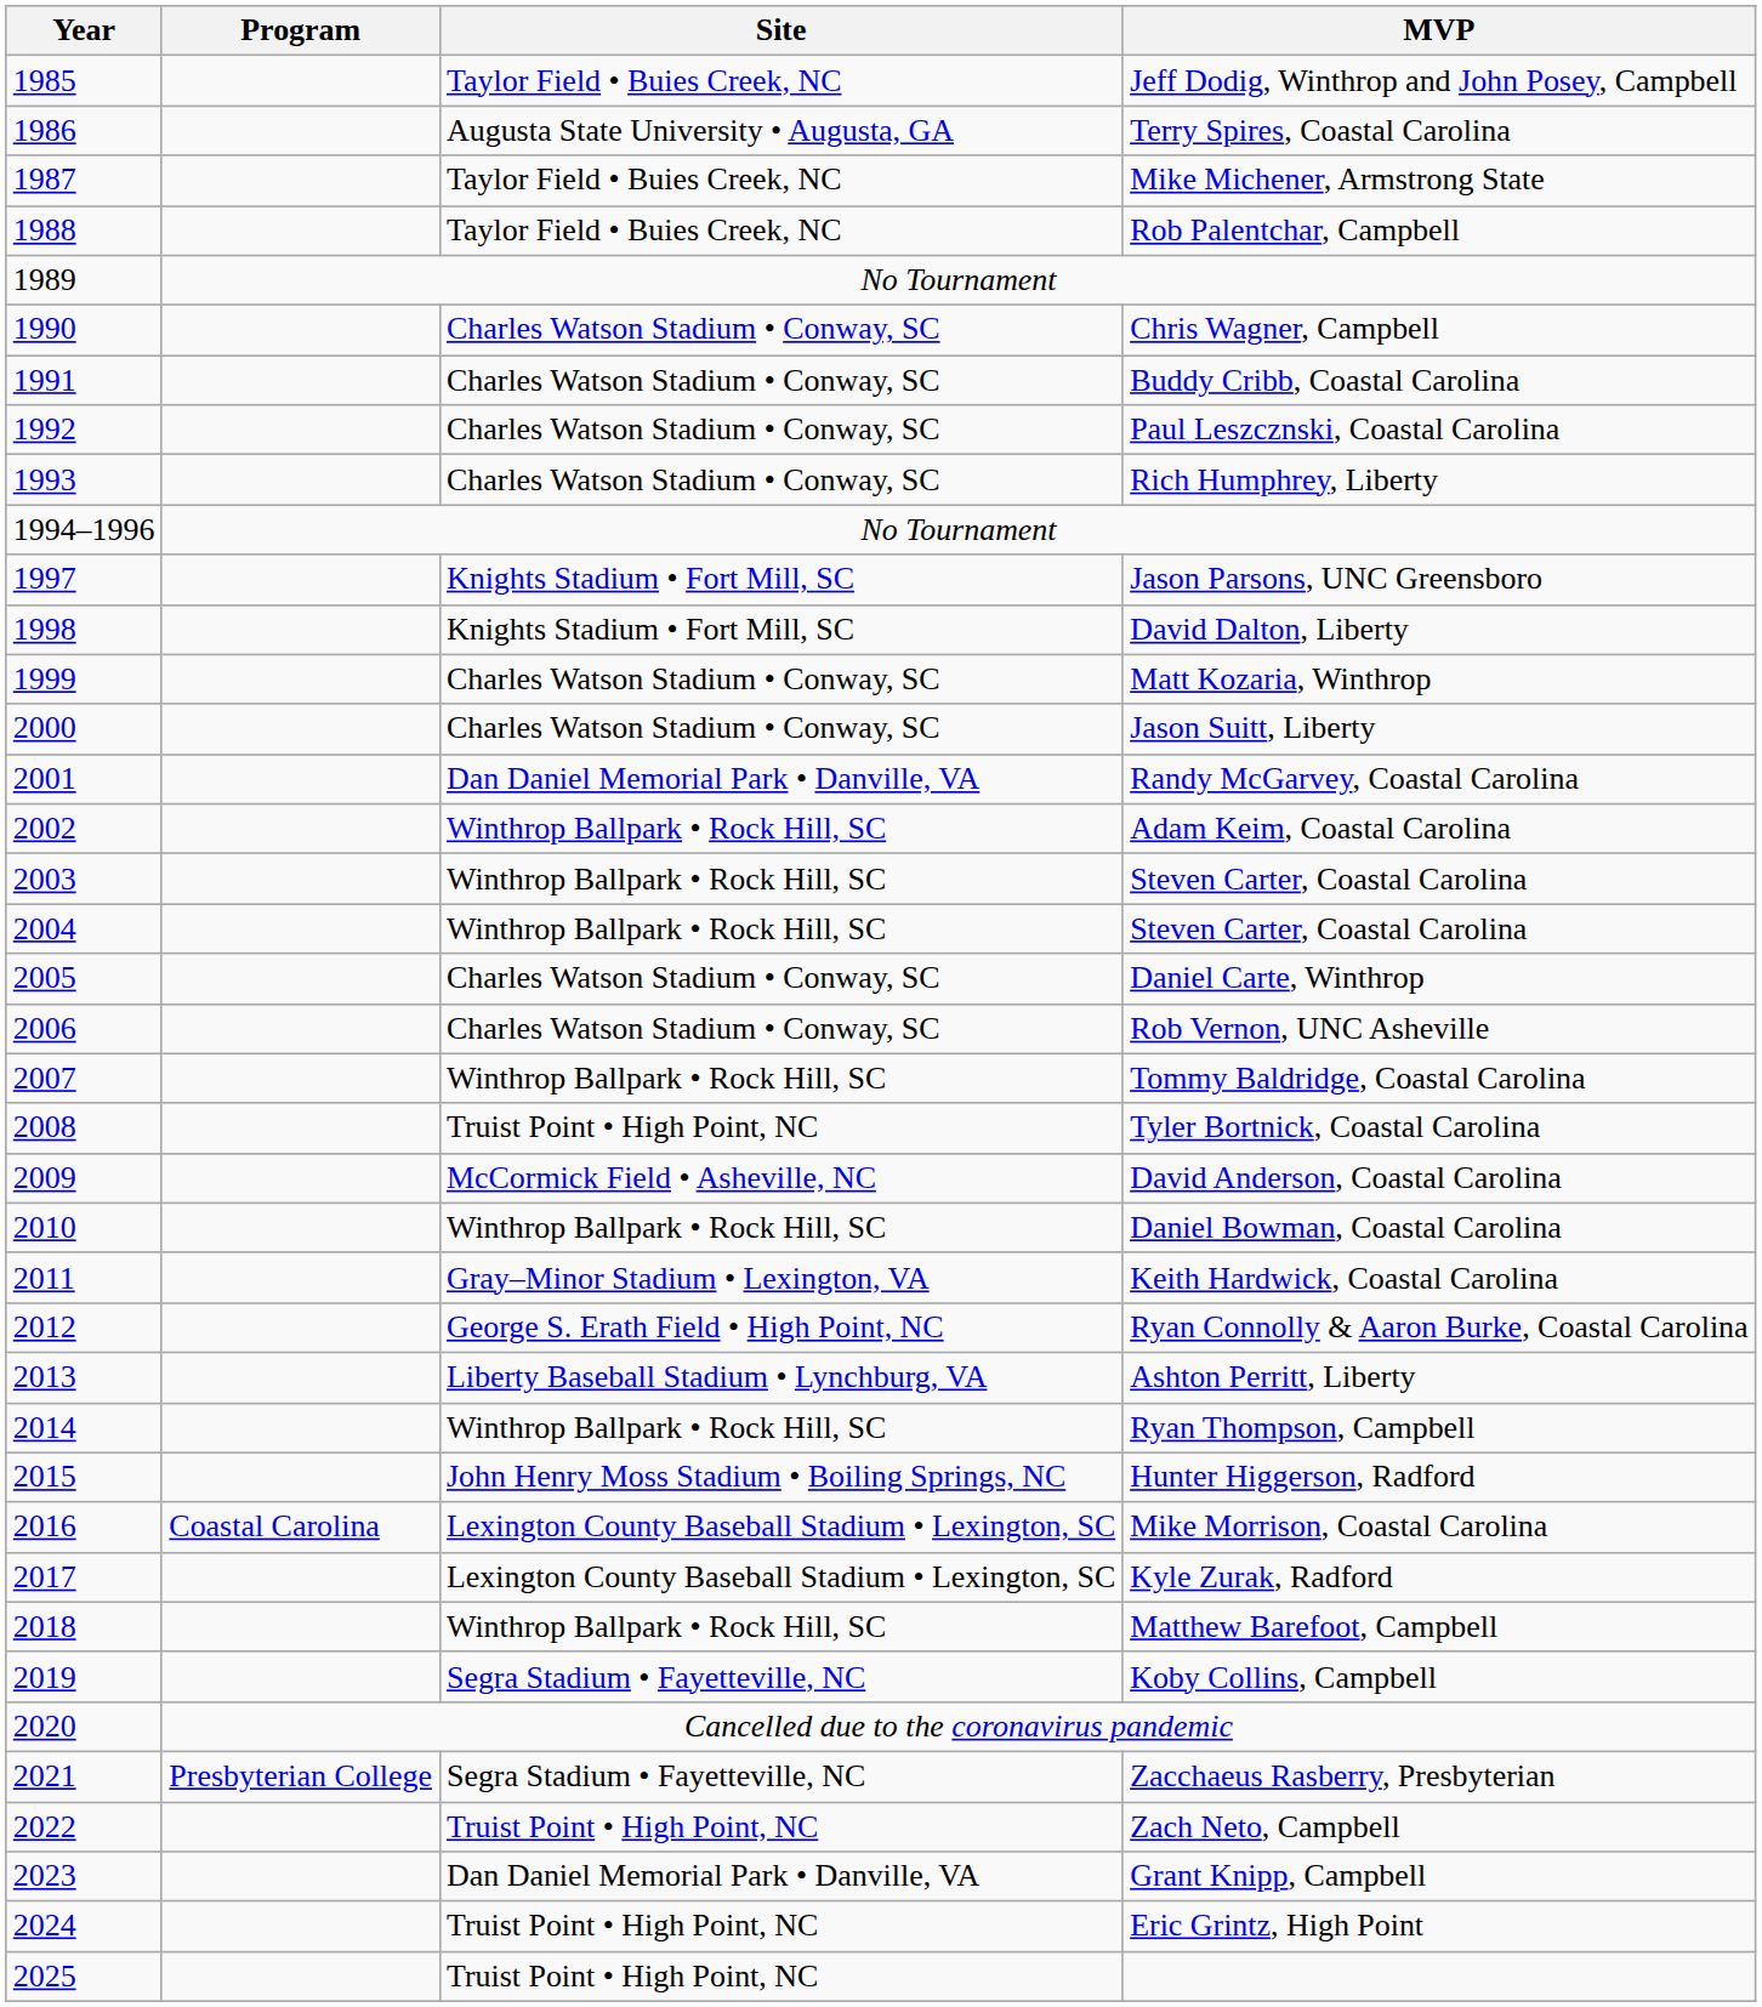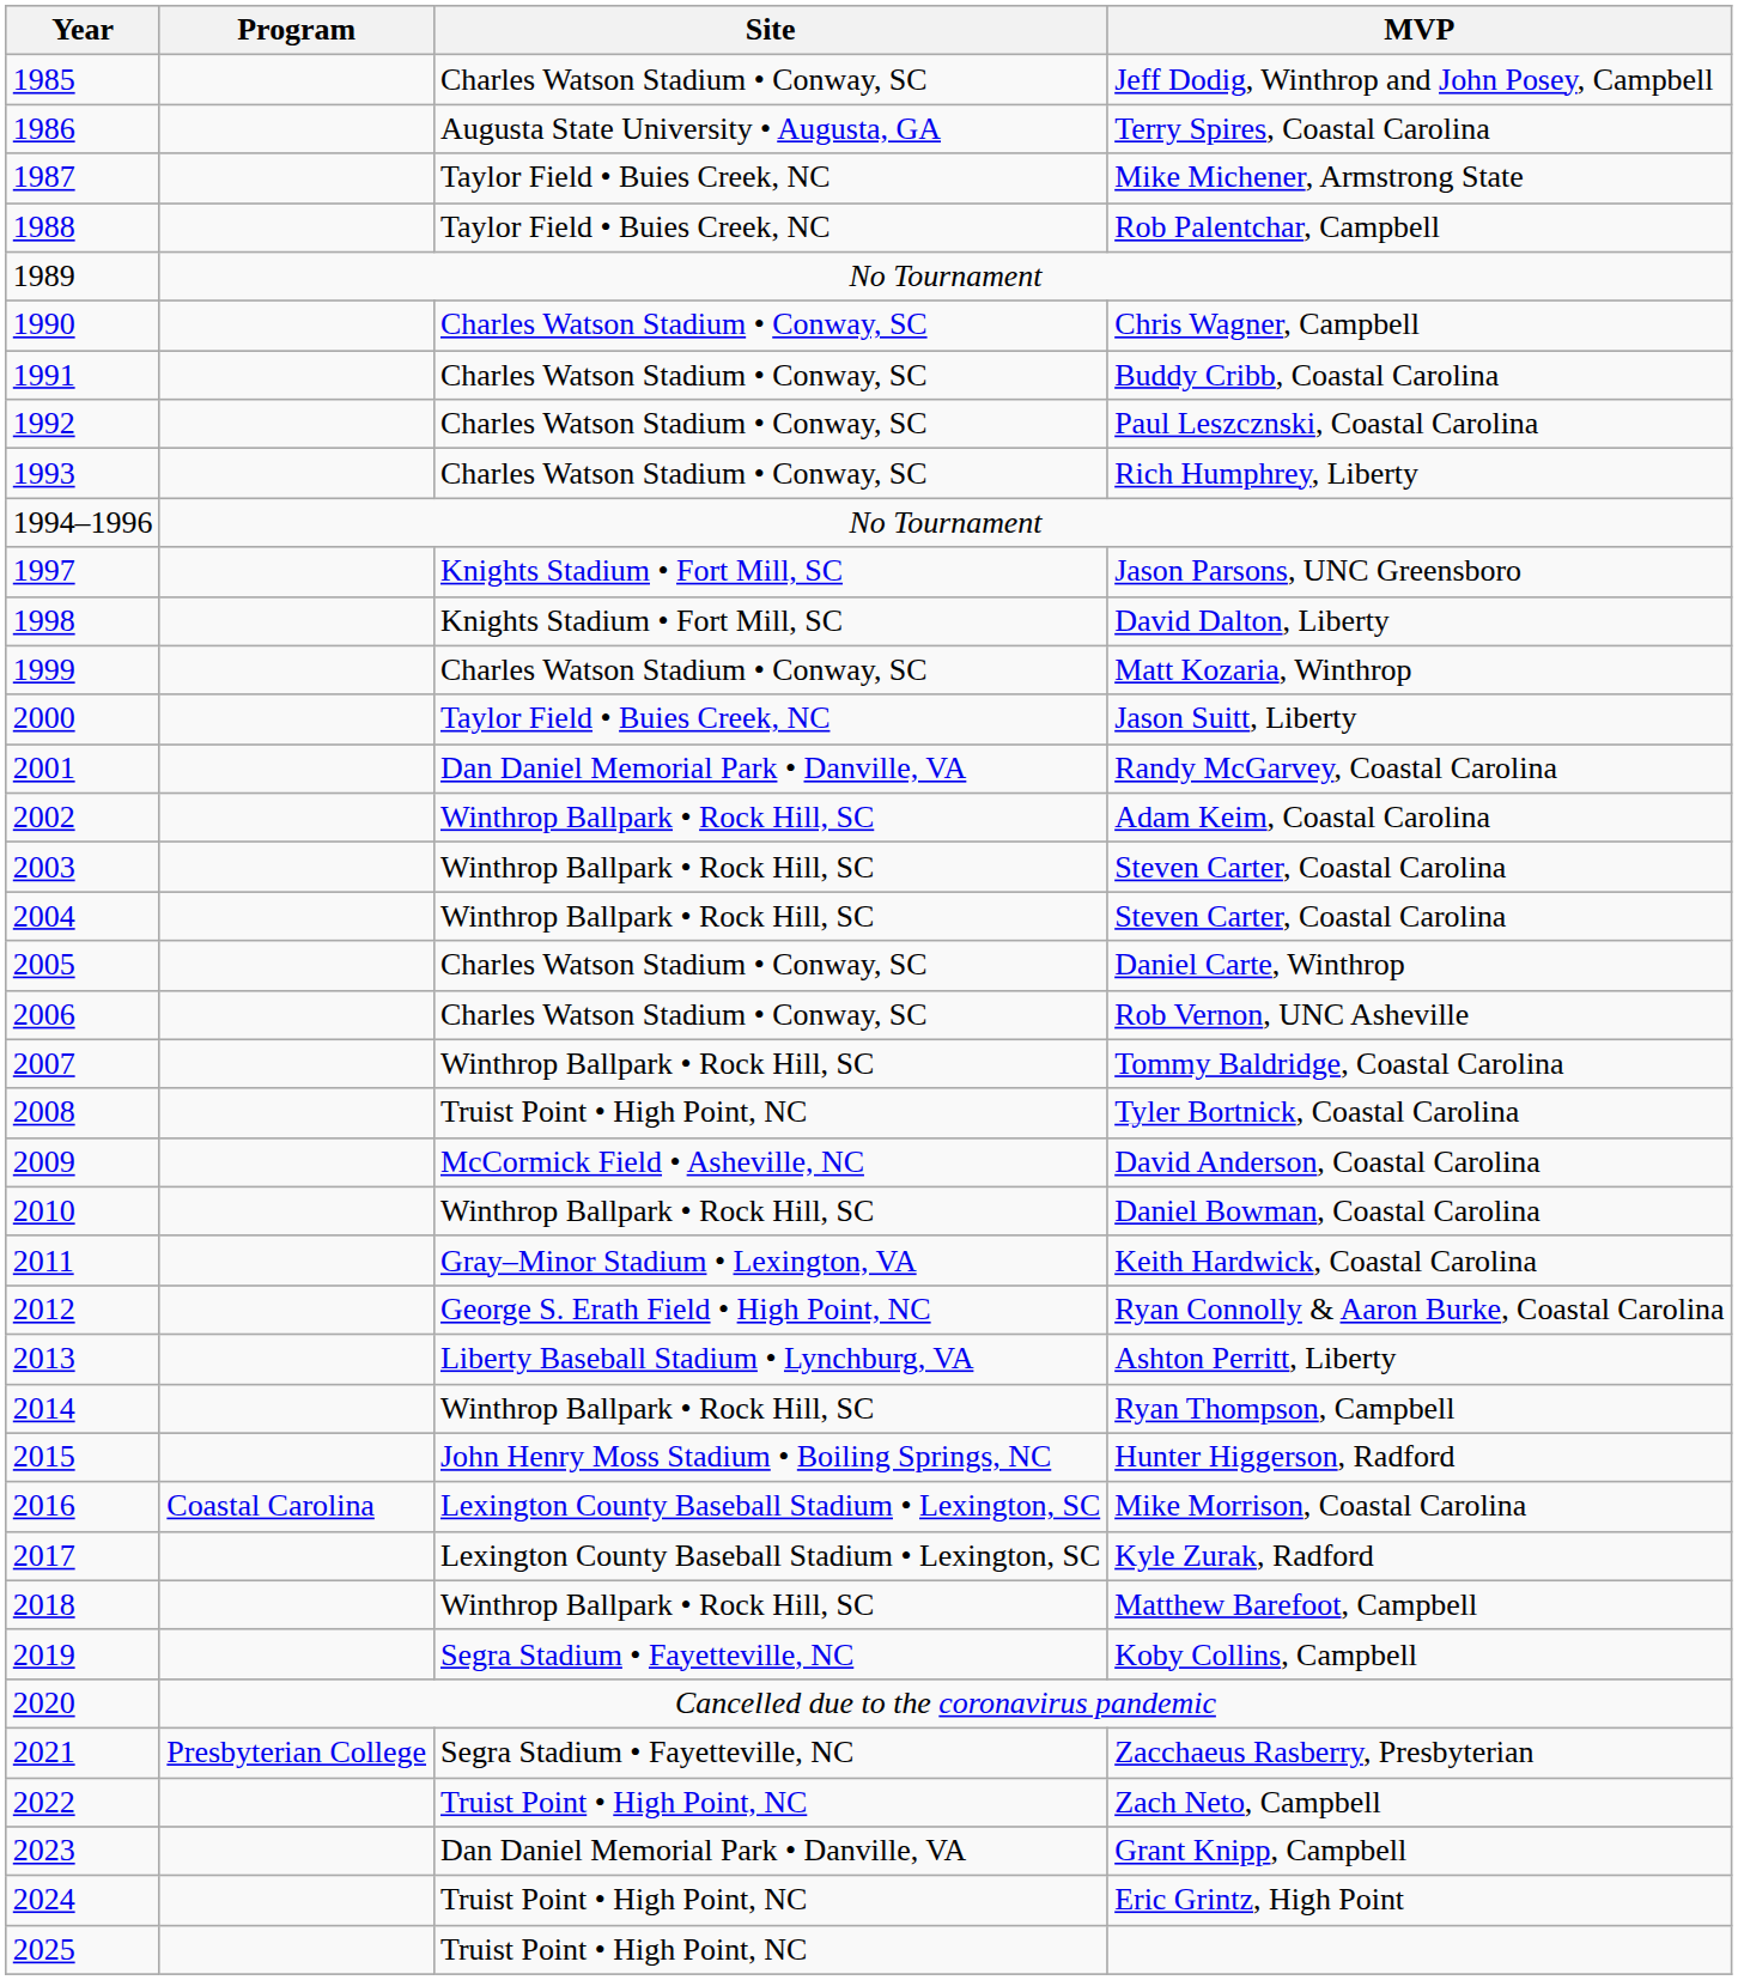Jeff Dodig, Winthrop and John Posey, Campbell | Site: Taylor Field • Buies Creek, NC -> Charles Watson Stadium • Conway, SC
Jason Suitt, Liberty | Site: Charles Watson Stadium • Conway, SC -> Taylor Field • Buies Creek, NC
